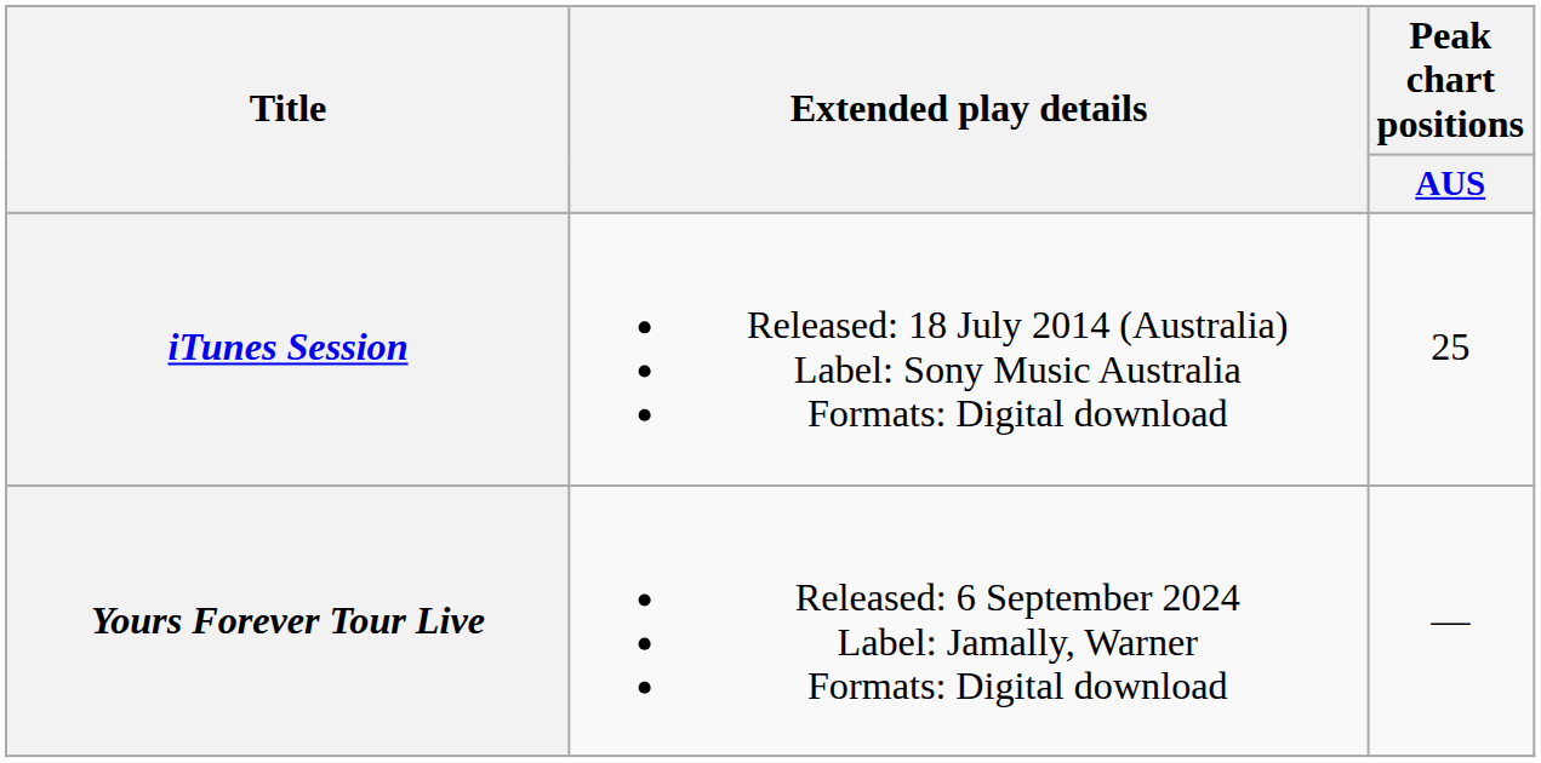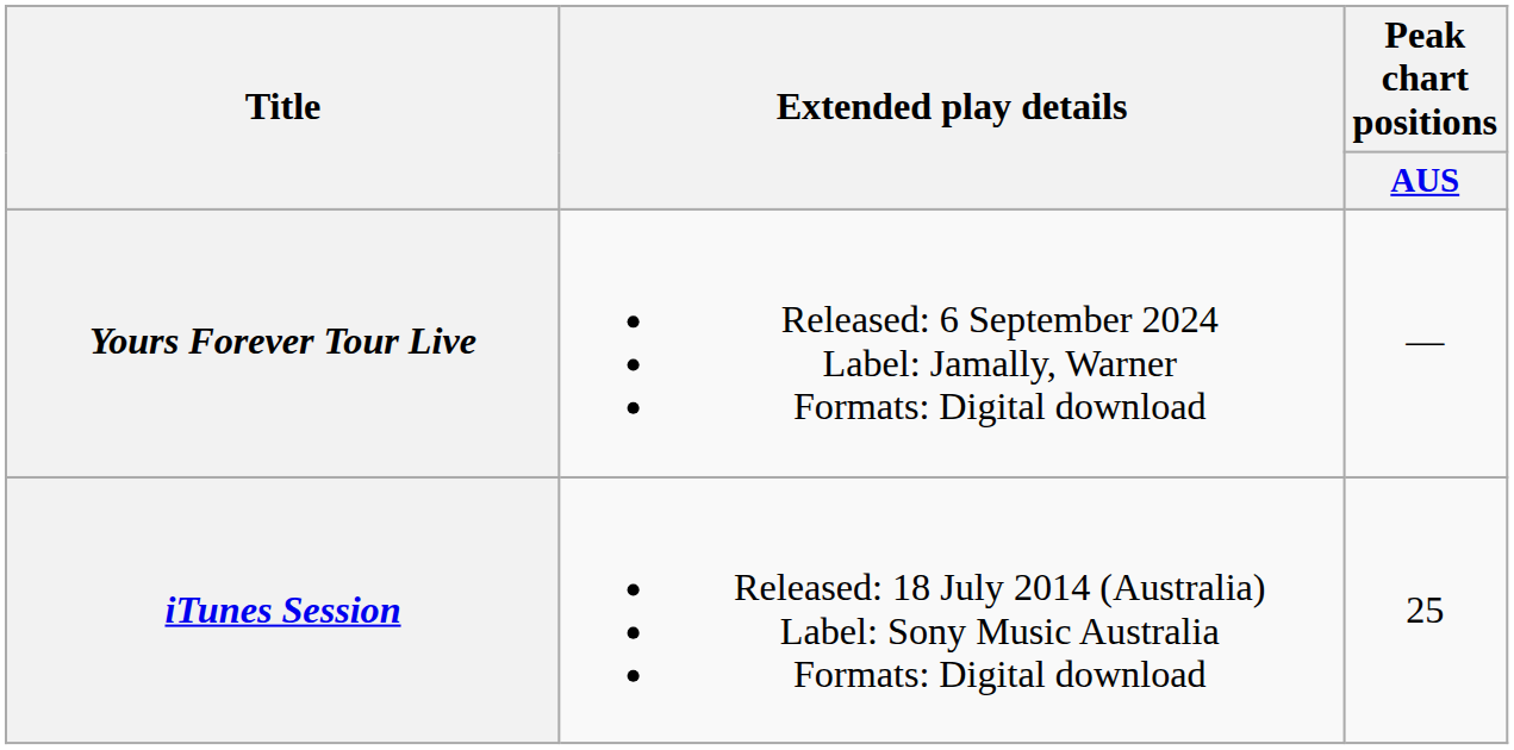rows swapped: iTunes Session <-> Yours Forever Tour Live
